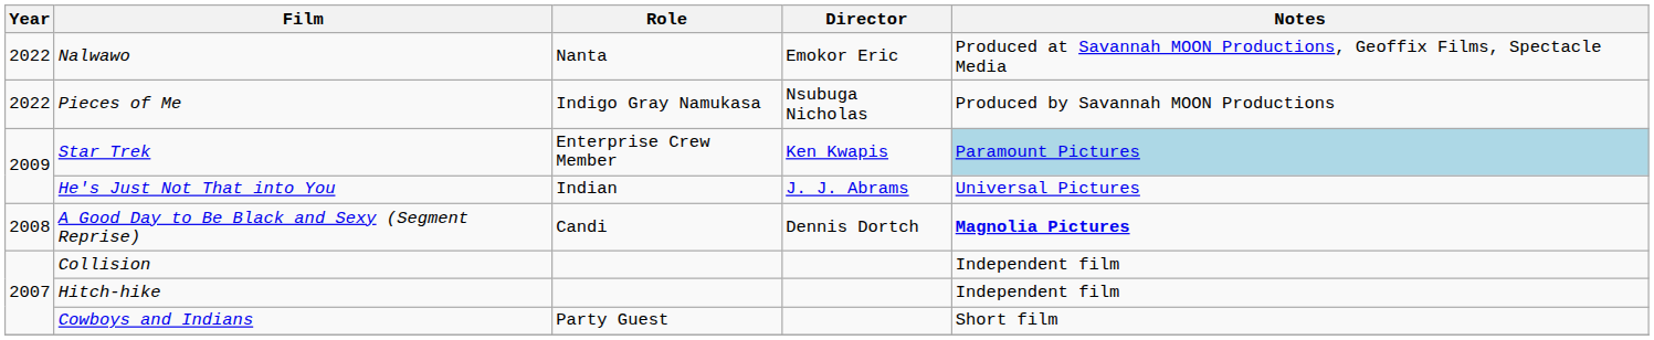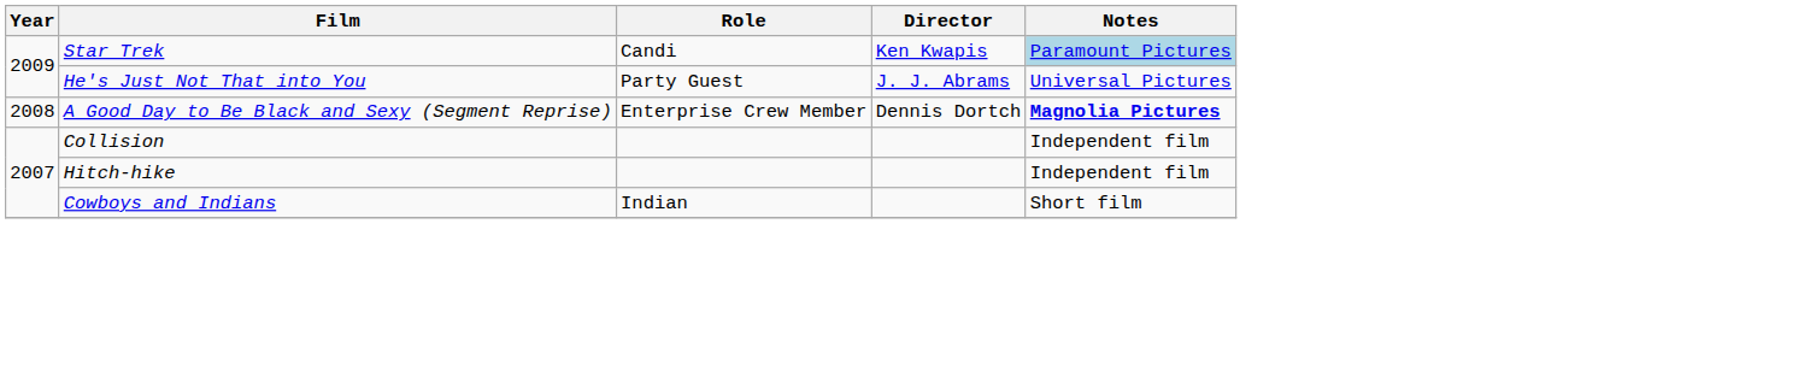- row: 2022 | Nalwawo | Nanta | Emokor Eric | Produced at Savannah MOON Productions, Geoffix Films, Spectacle Media
- row: 2022 | Pieces of Me | Indigo Gray Namukasa | Nsubuga Nicholas | Produced by Savannah MOON Productions
Star Trek | Role: Enterprise Crew Member -> Candi
He's Just Not That into You | Role: Indian -> Party Guest
A Good Day to Be Black and Sexy (Segment Reprise) | Role: Candi -> Enterprise Crew Member
Cowboys and Indians | Role: Party Guest -> Indian
